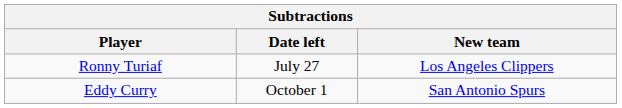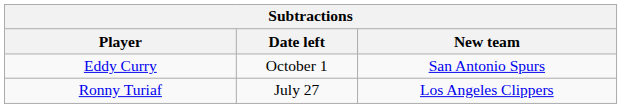rows swapped: Ronny Turiaf <-> Eddy Curry
